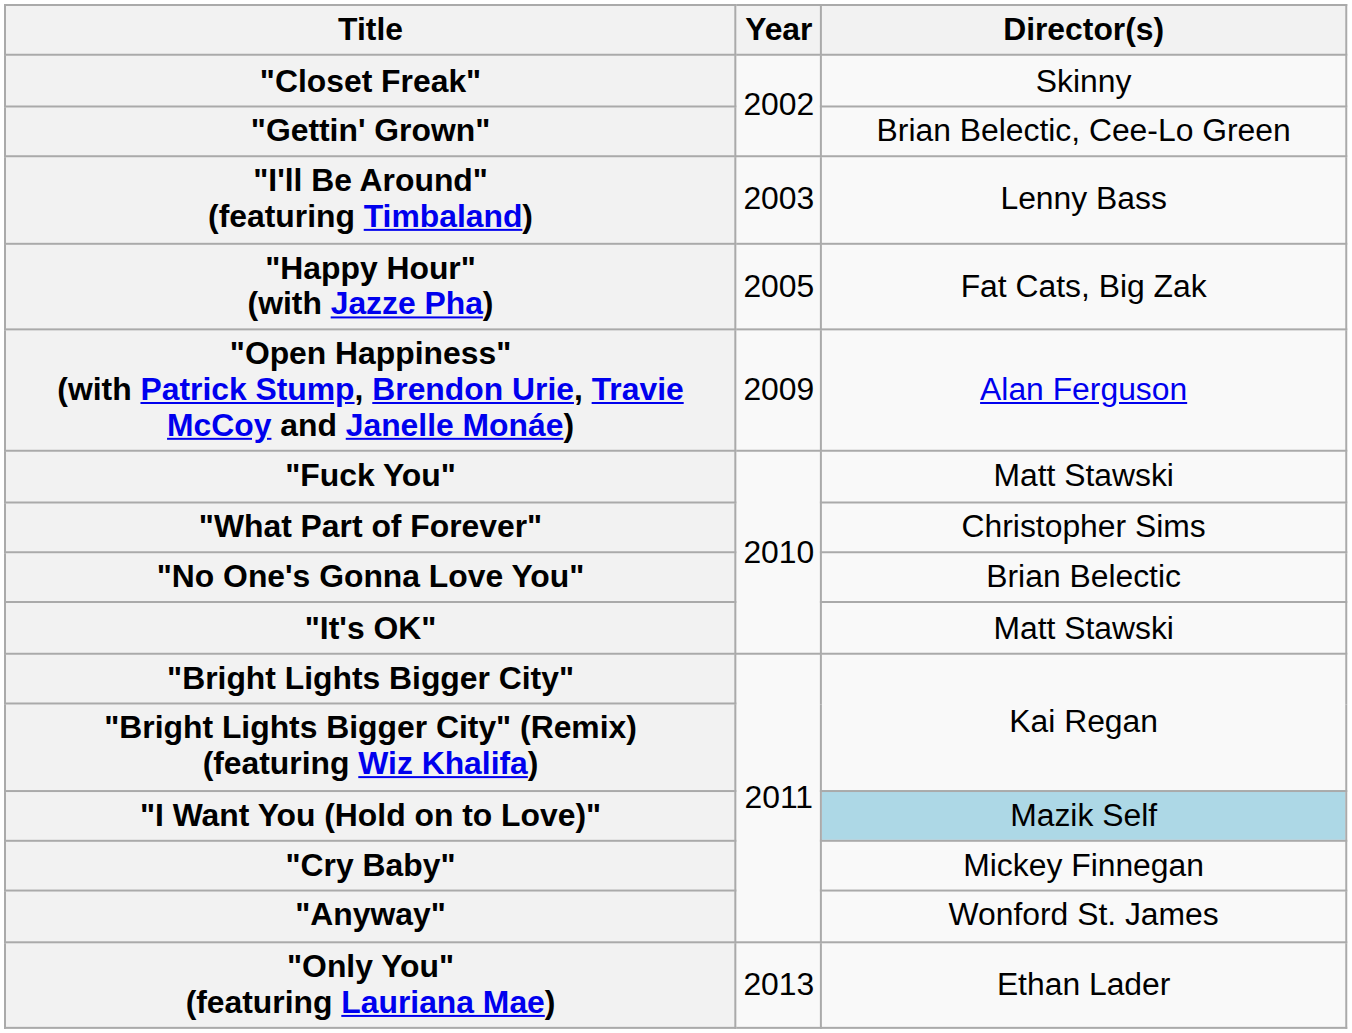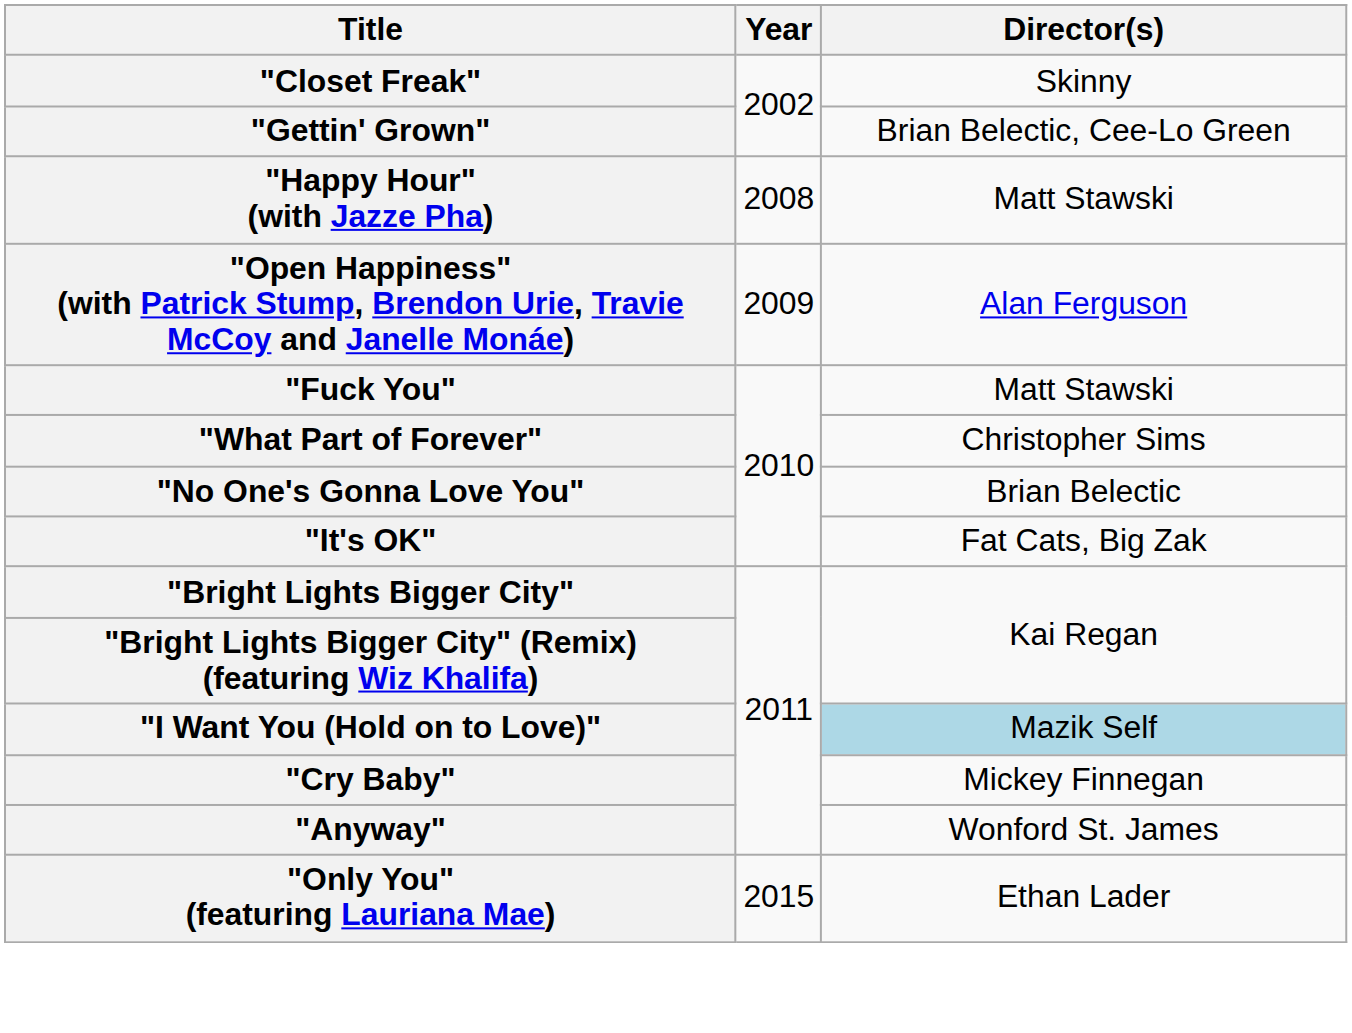- row: "I'll Be Around" (featuring Timbaland) | 2003 | Lenny Bass
"Happy Hour" (with Jazze Pha) | Year: 2005 -> 2008
"Happy Hour" (with Jazze Pha) | Director(s): Fat Cats, Big Zak -> Matt Stawski
"It's OK" | Director(s): Matt Stawski -> Fat Cats, Big Zak
"Only You" (featuring Lauriana Mae) | Year: 2013 -> 2015
